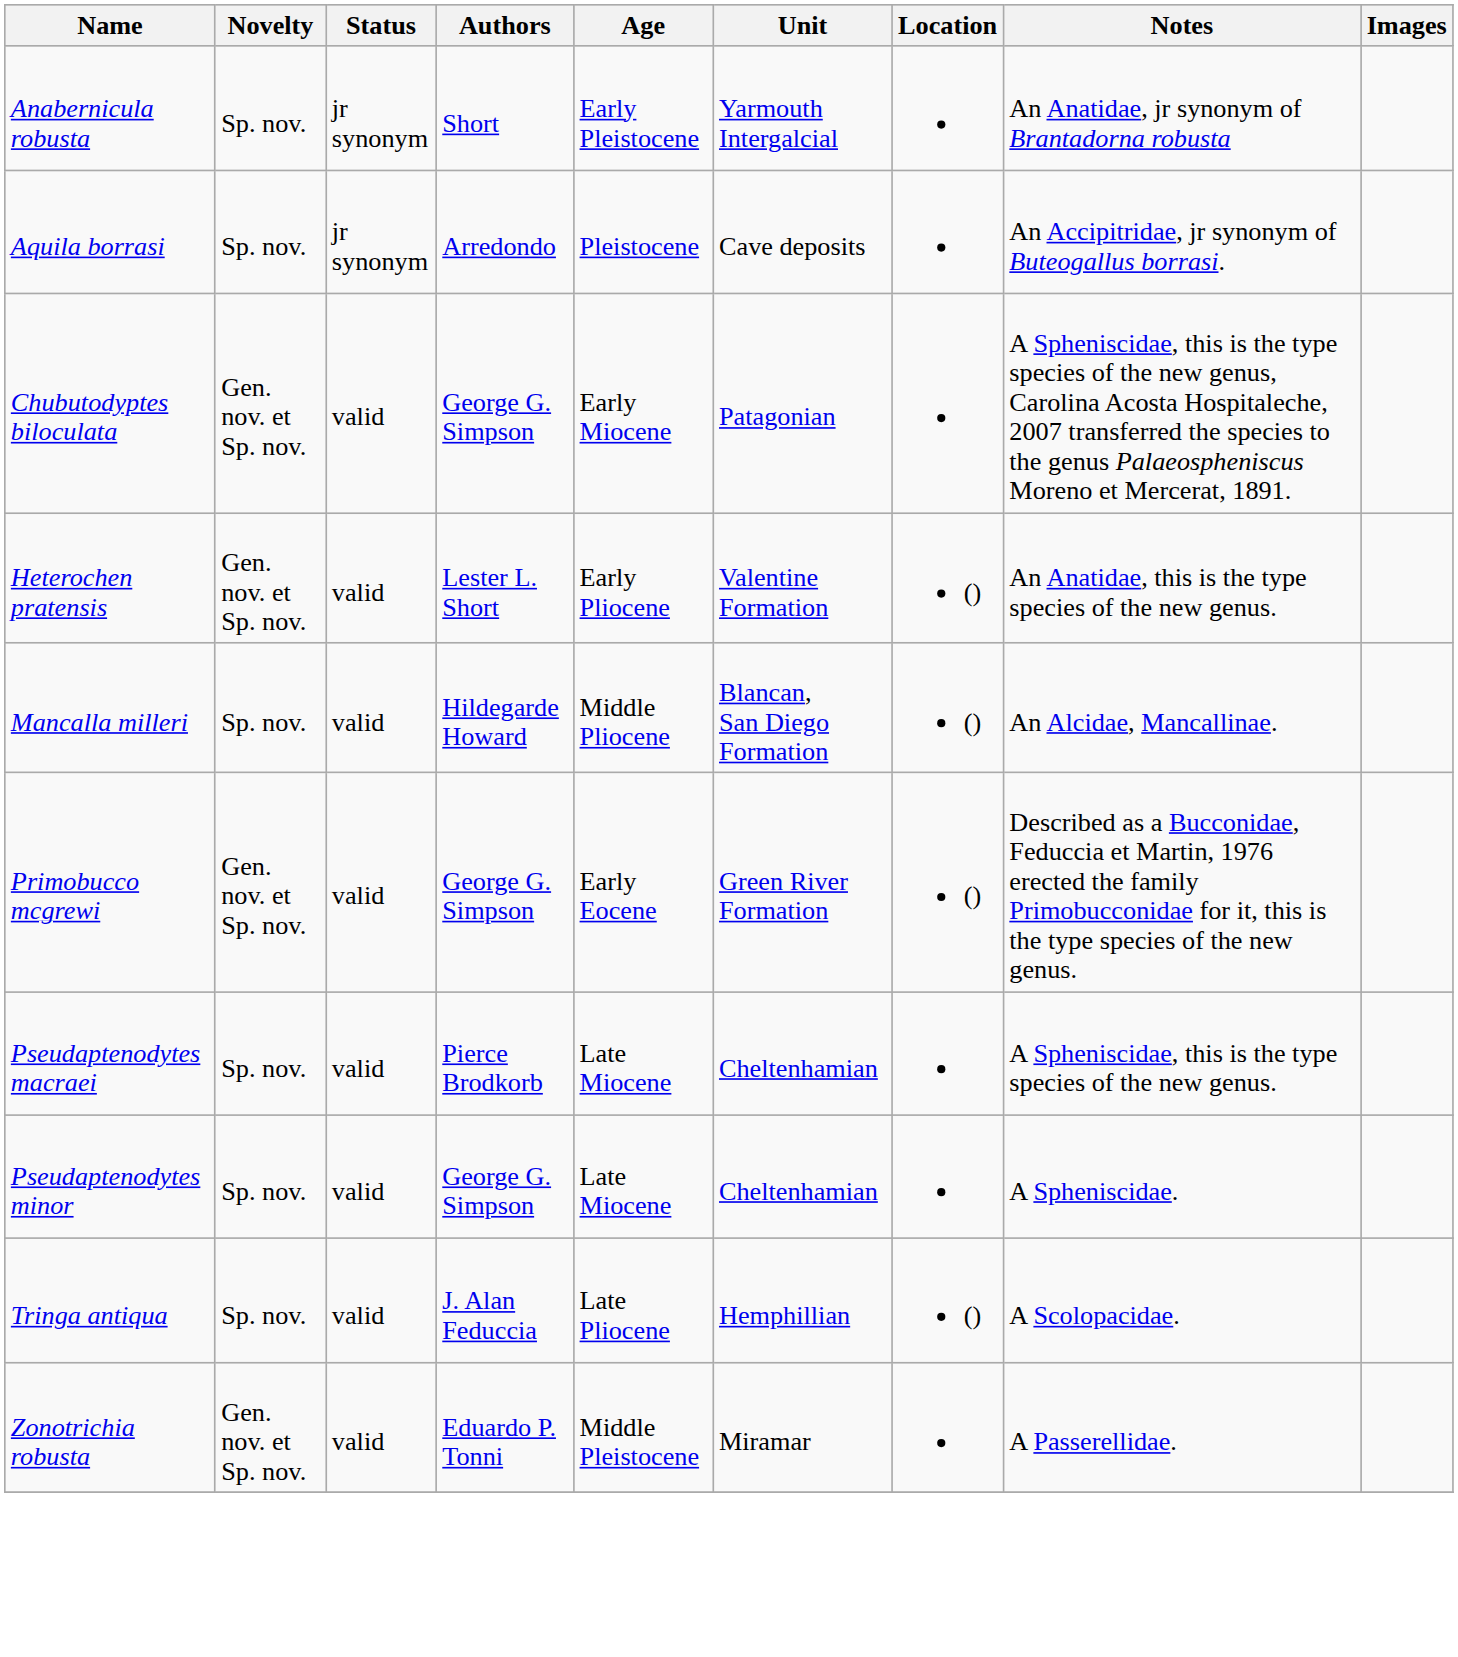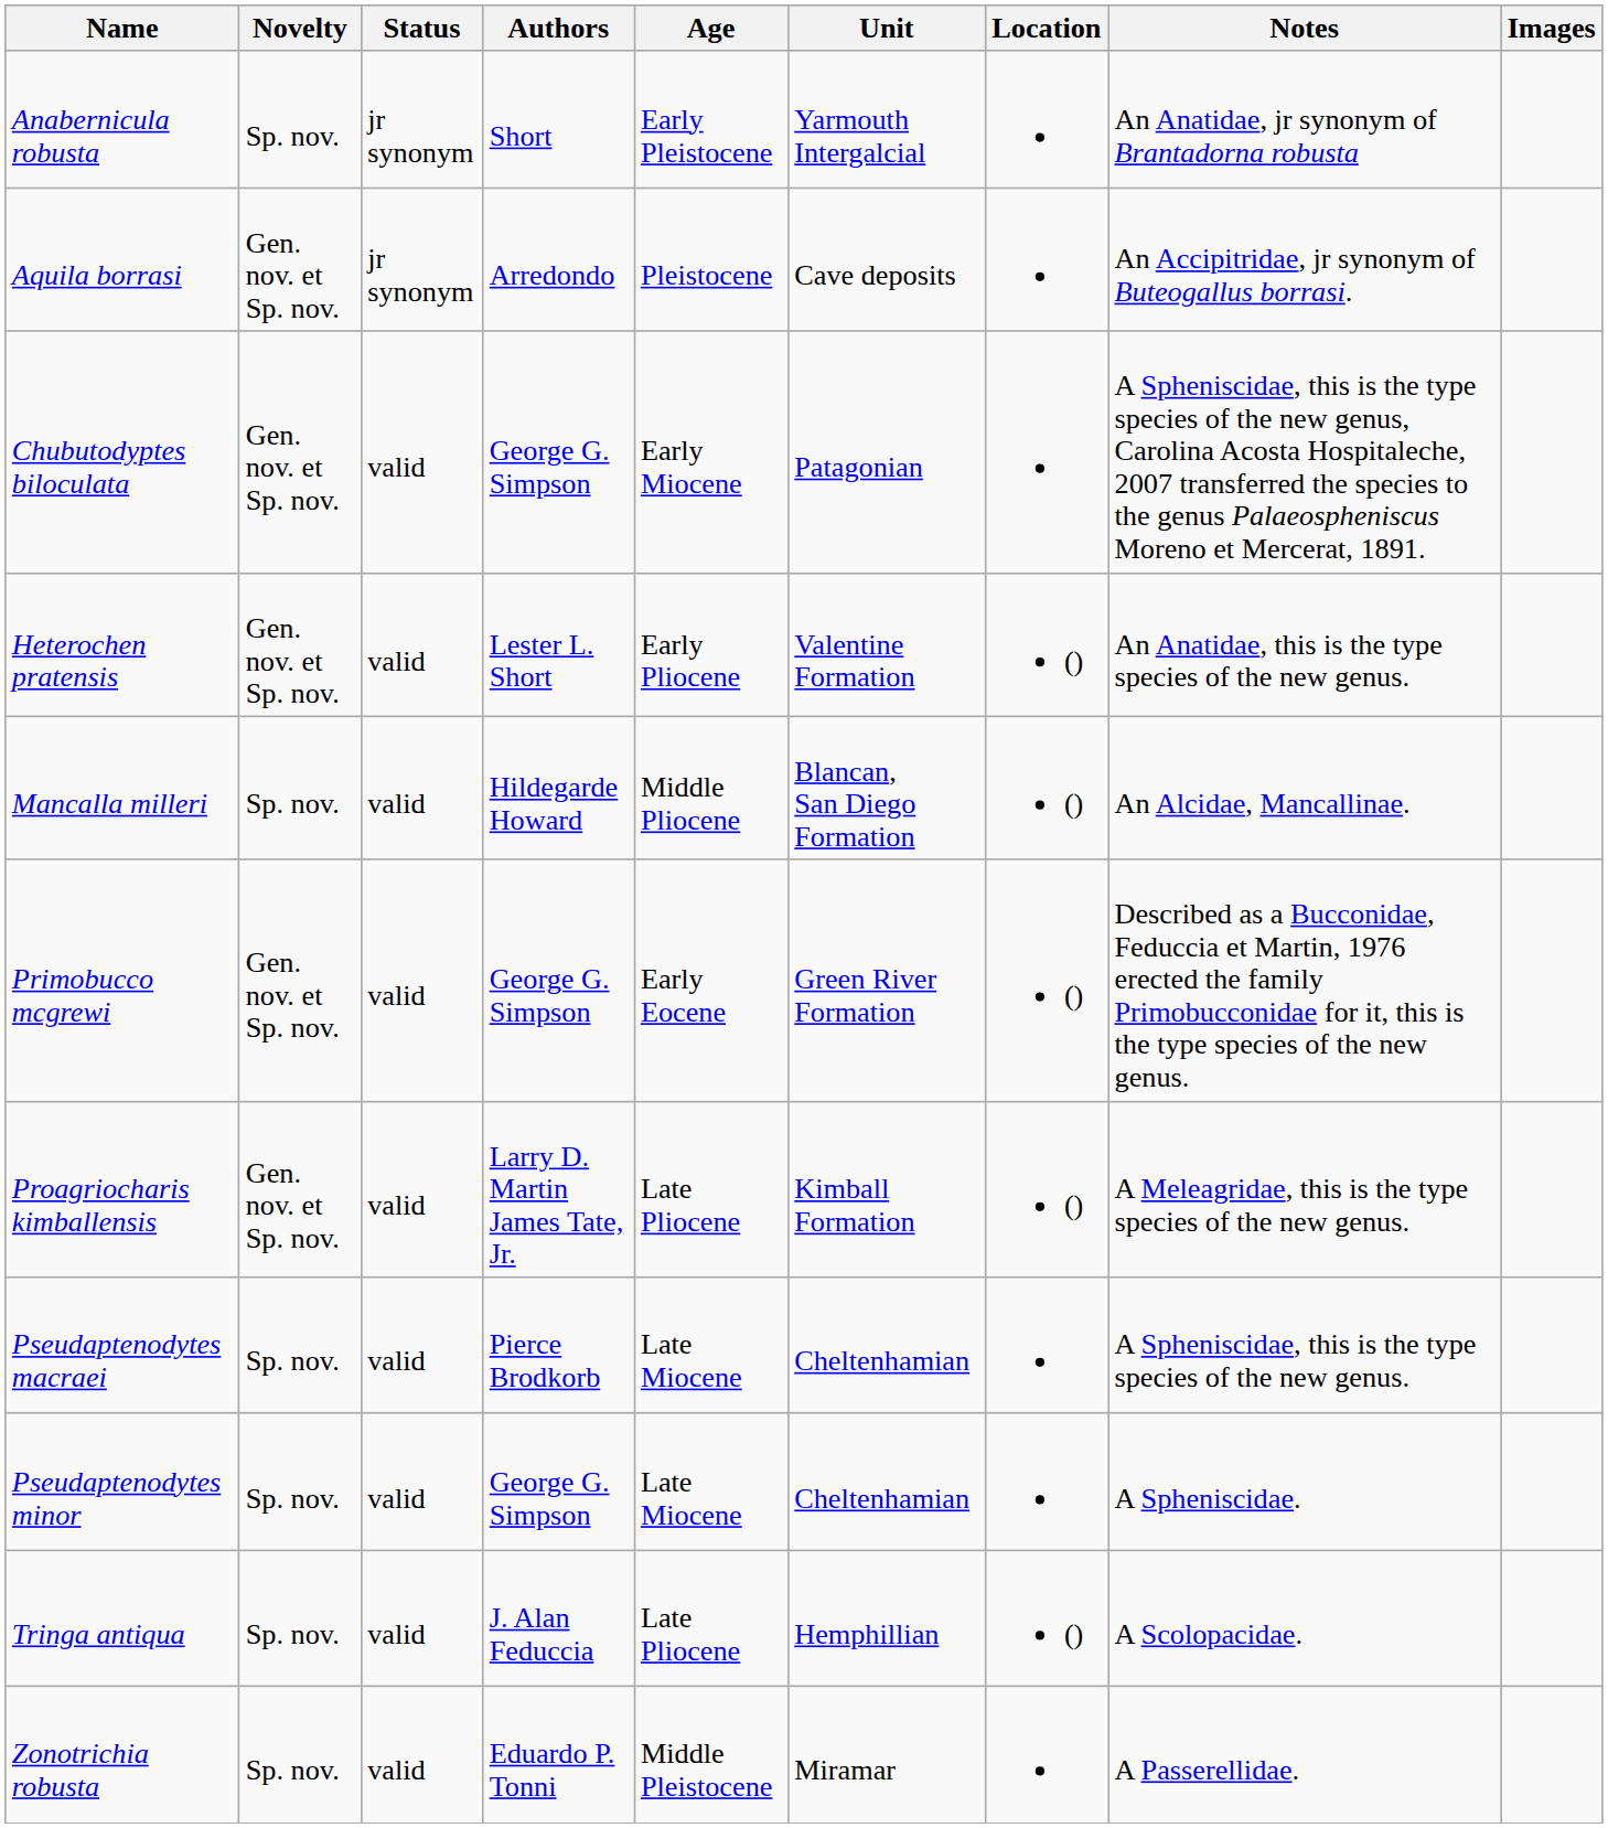Aquila borrasi | Novelty: Sp. nov. -> Gen. nov. et Sp. nov.
+ row: Proagriocharis kimballensis | Gen. nov. et Sp. nov. | valid | Larry D. Martin James Tate, Jr. | Late Pliocene | Kimball Formation | () | A Meleagridae, this is the type species of the new genus.
Zonotrichia robusta | Novelty: Gen. nov. et Sp. nov. -> Sp. nov.
